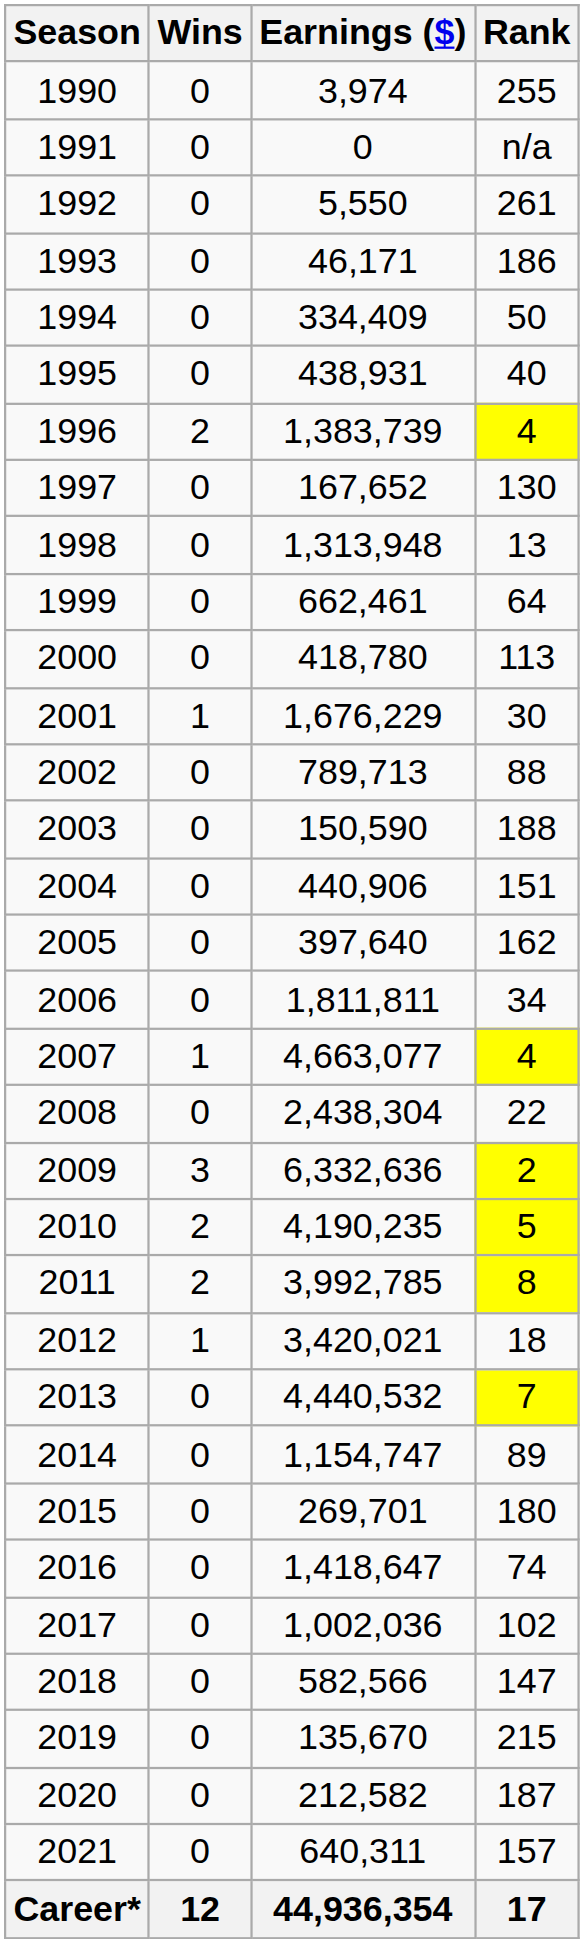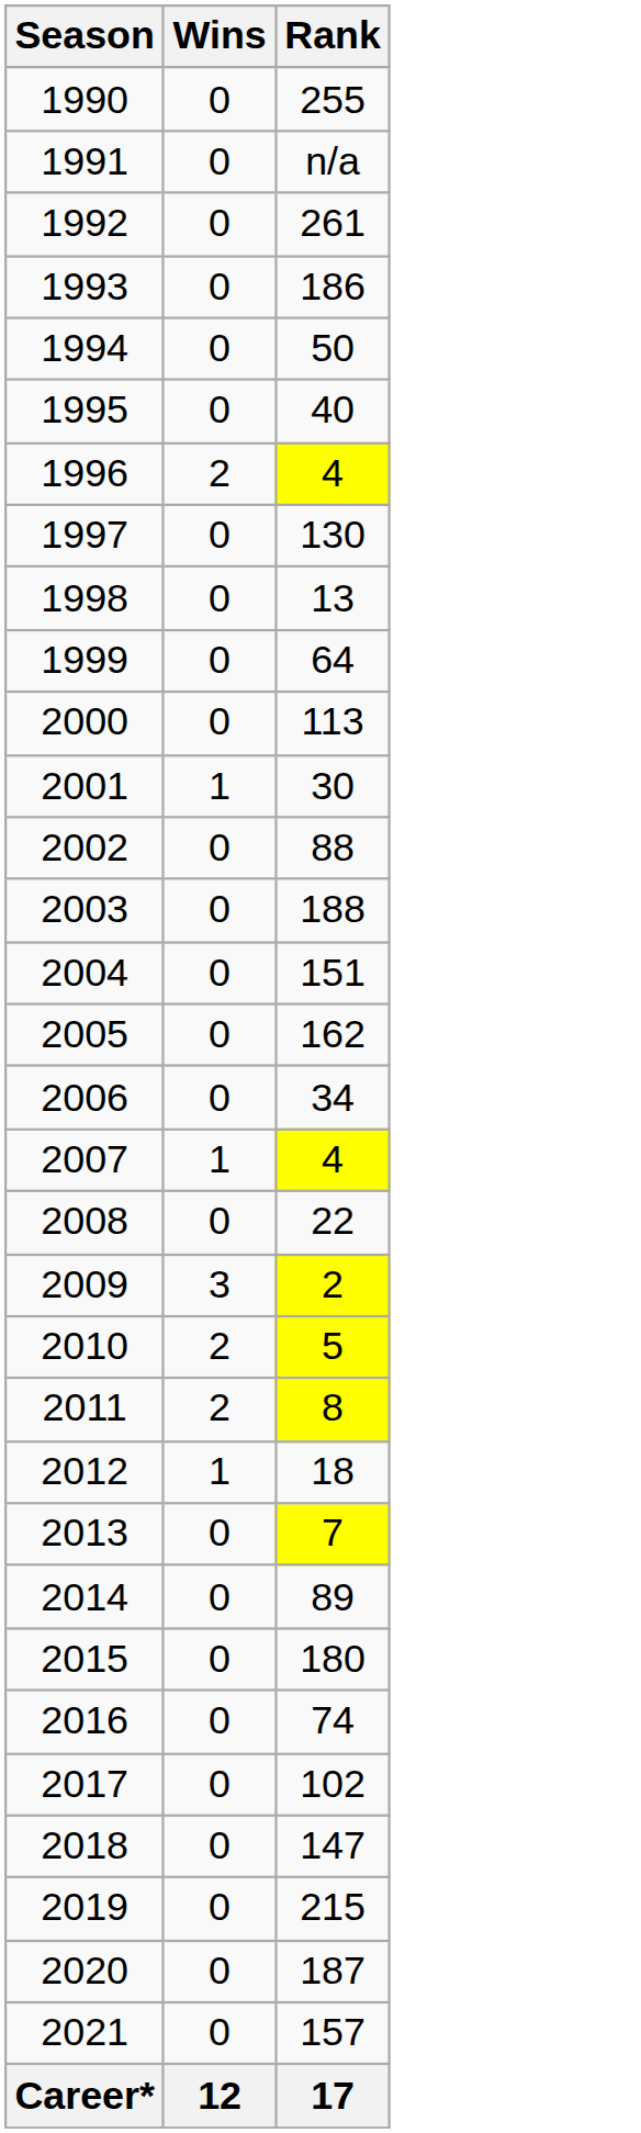- column: Earnings ($) | 3,974 | 0 | 5,550 | 46,171 | 334,409 | 438,931 | 1,383,739 | 167,652 | 1,313,948 | 662,461 | 418,780 | 1,676,229 | 789,713 | 150,590 | 440,906 | 397,640 | 1,811,811 | 4,663,077 | 2,438,304 | 6,332,636 | 4,190,235 | 3,992,785 | 3,420,021 | 4,440,532 | 1,154,747 | 269,701 | 1,418,647 | 1,002,036 | 582,566 | 135,670 | 212,582 | 640,311 | 44,936,354
